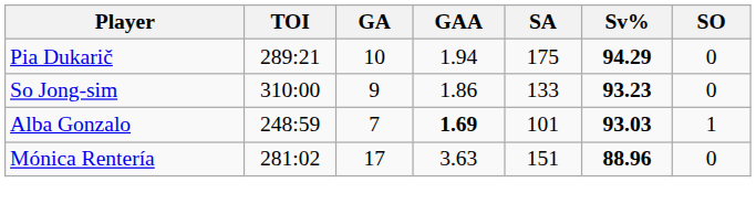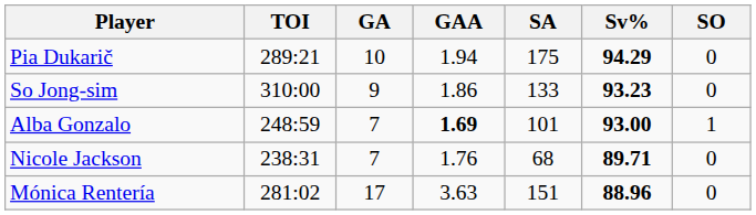Alba Gonzalo | Sv%: 93.03 -> 93.00
+ row: Nicole Jackson | 238:31 | 7 | 1.76 | 68 | 89.71 | 0
